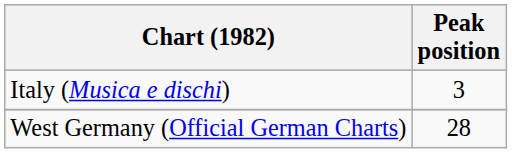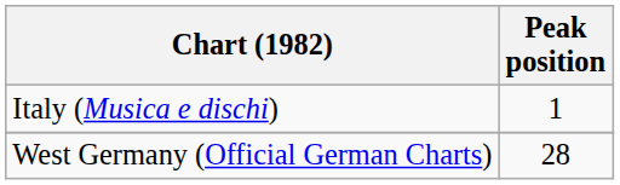Italy (Musica e dischi) | Peak position: 3 -> 1
